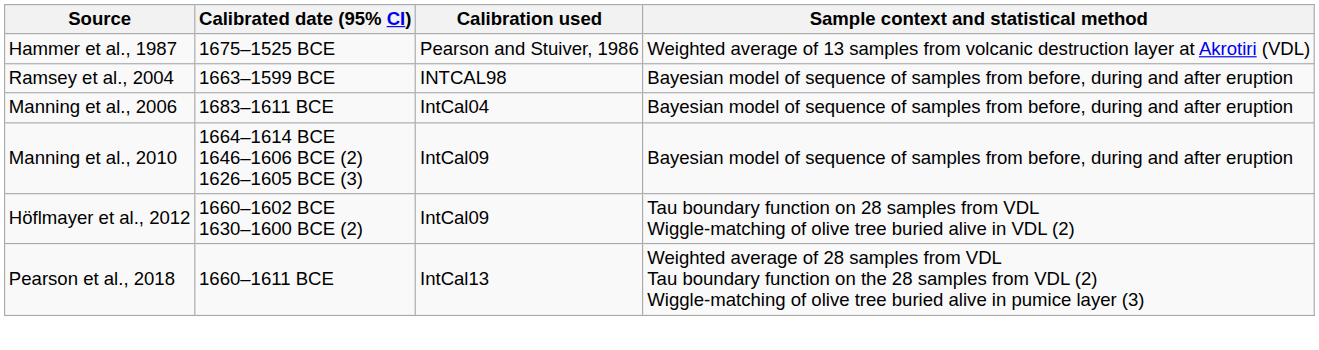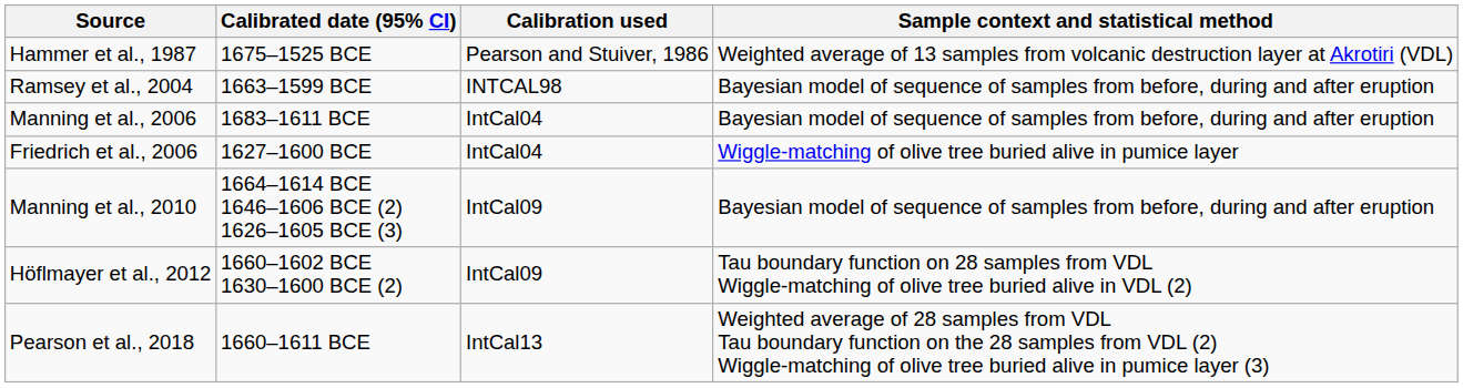+ row: Friedrich et al., 2006 | 1627–1600 BCE | IntCal04 | Wiggle-matching of olive tree buried alive in pumice layer
